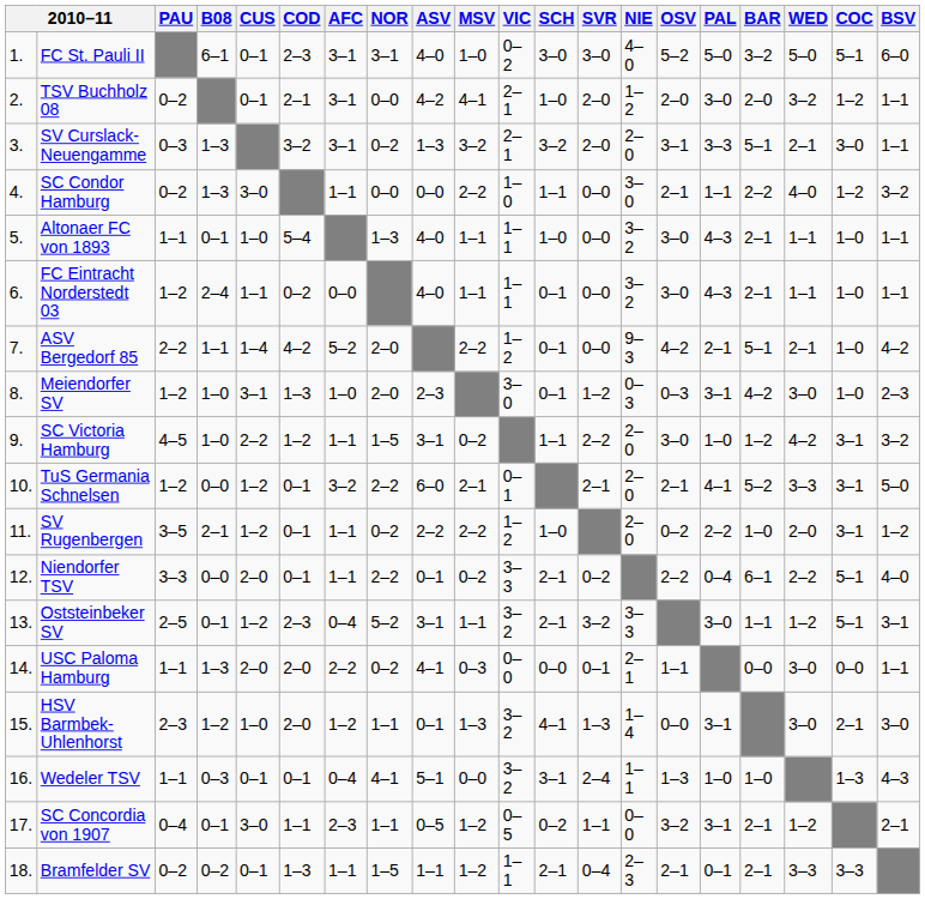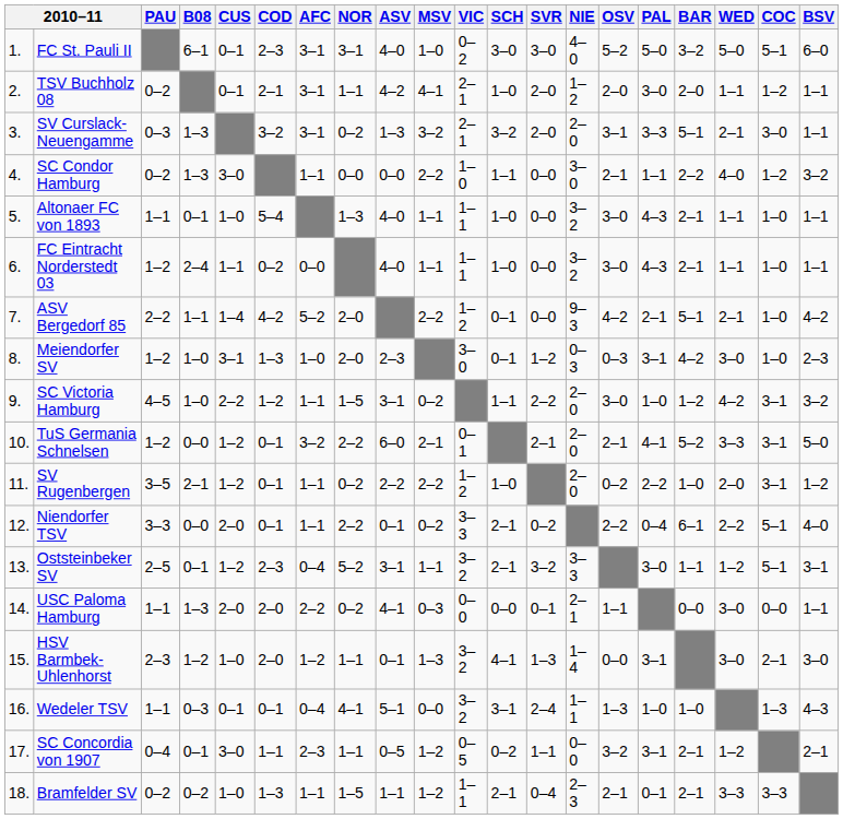TSV Buchholz 08 | NOR: 0–0 -> 1–1
TSV Buchholz 08 | WED: 3–2 -> 1–1
FC Eintracht Norderstedt 03 | SCH: 0–1 -> 1–0
Bramfelder SV | CUS: 0–1 -> 1–0
